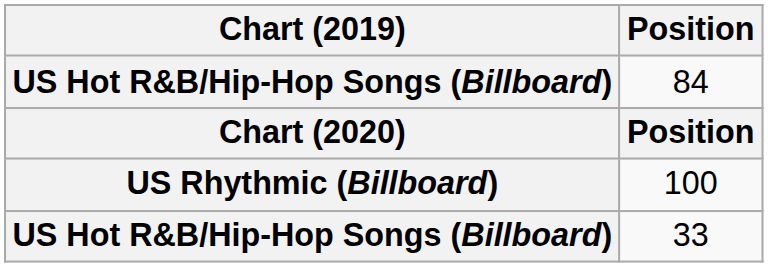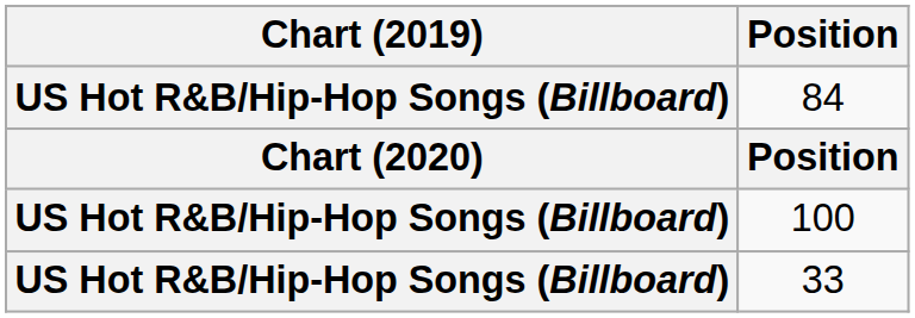100 | Chart (2019): US Rhythmic (Billboard) -> US Hot R&B/Hip-Hop Songs (Billboard)
